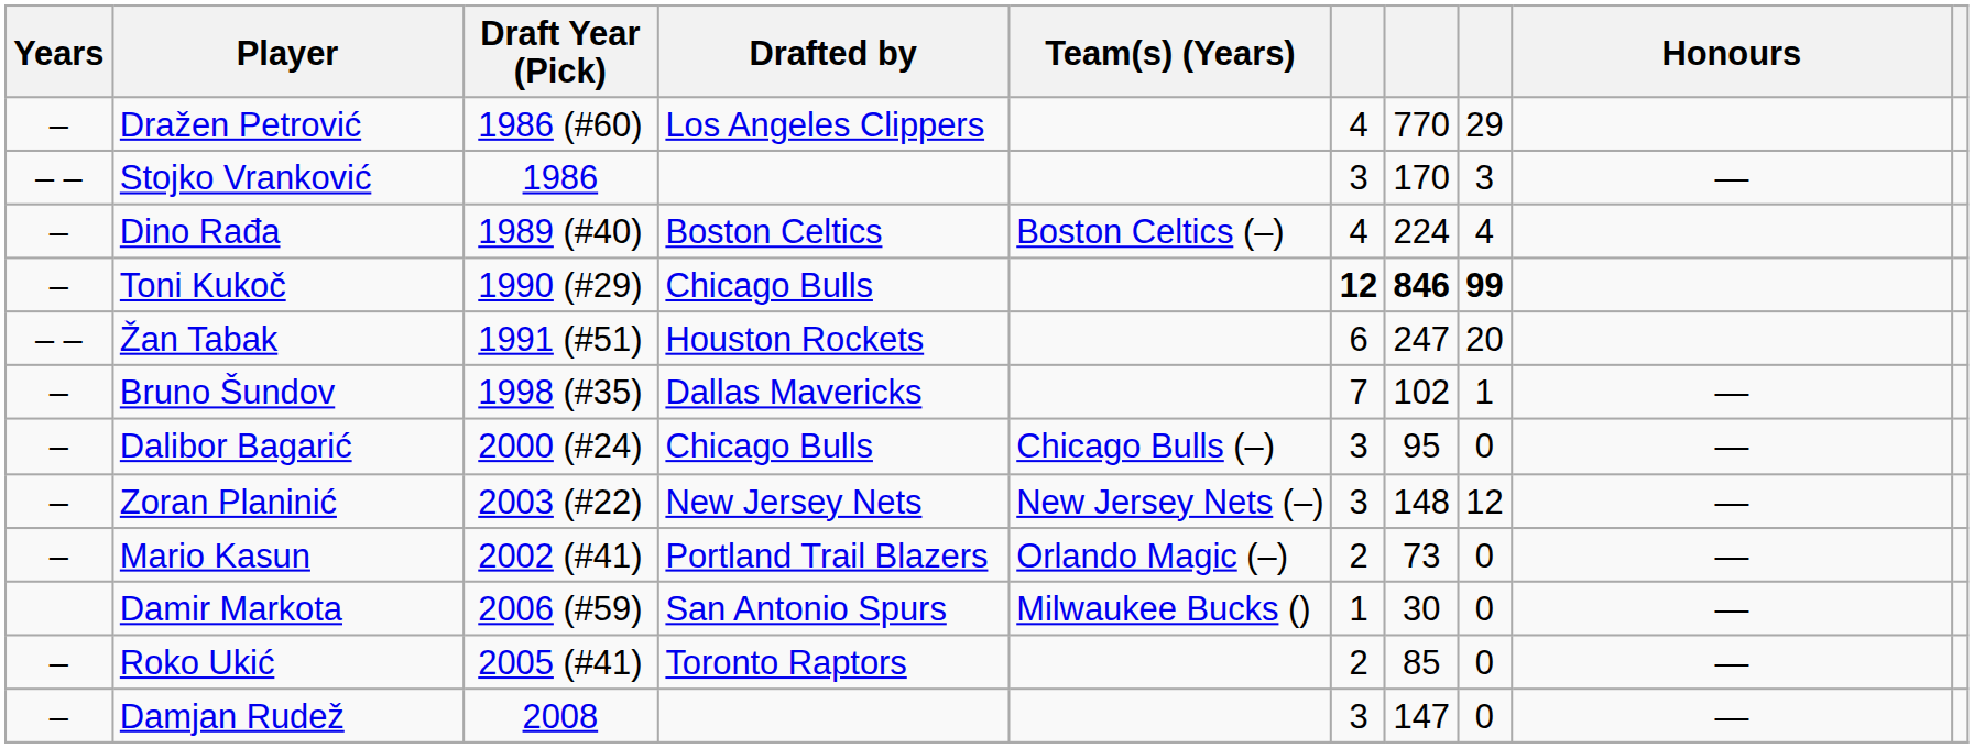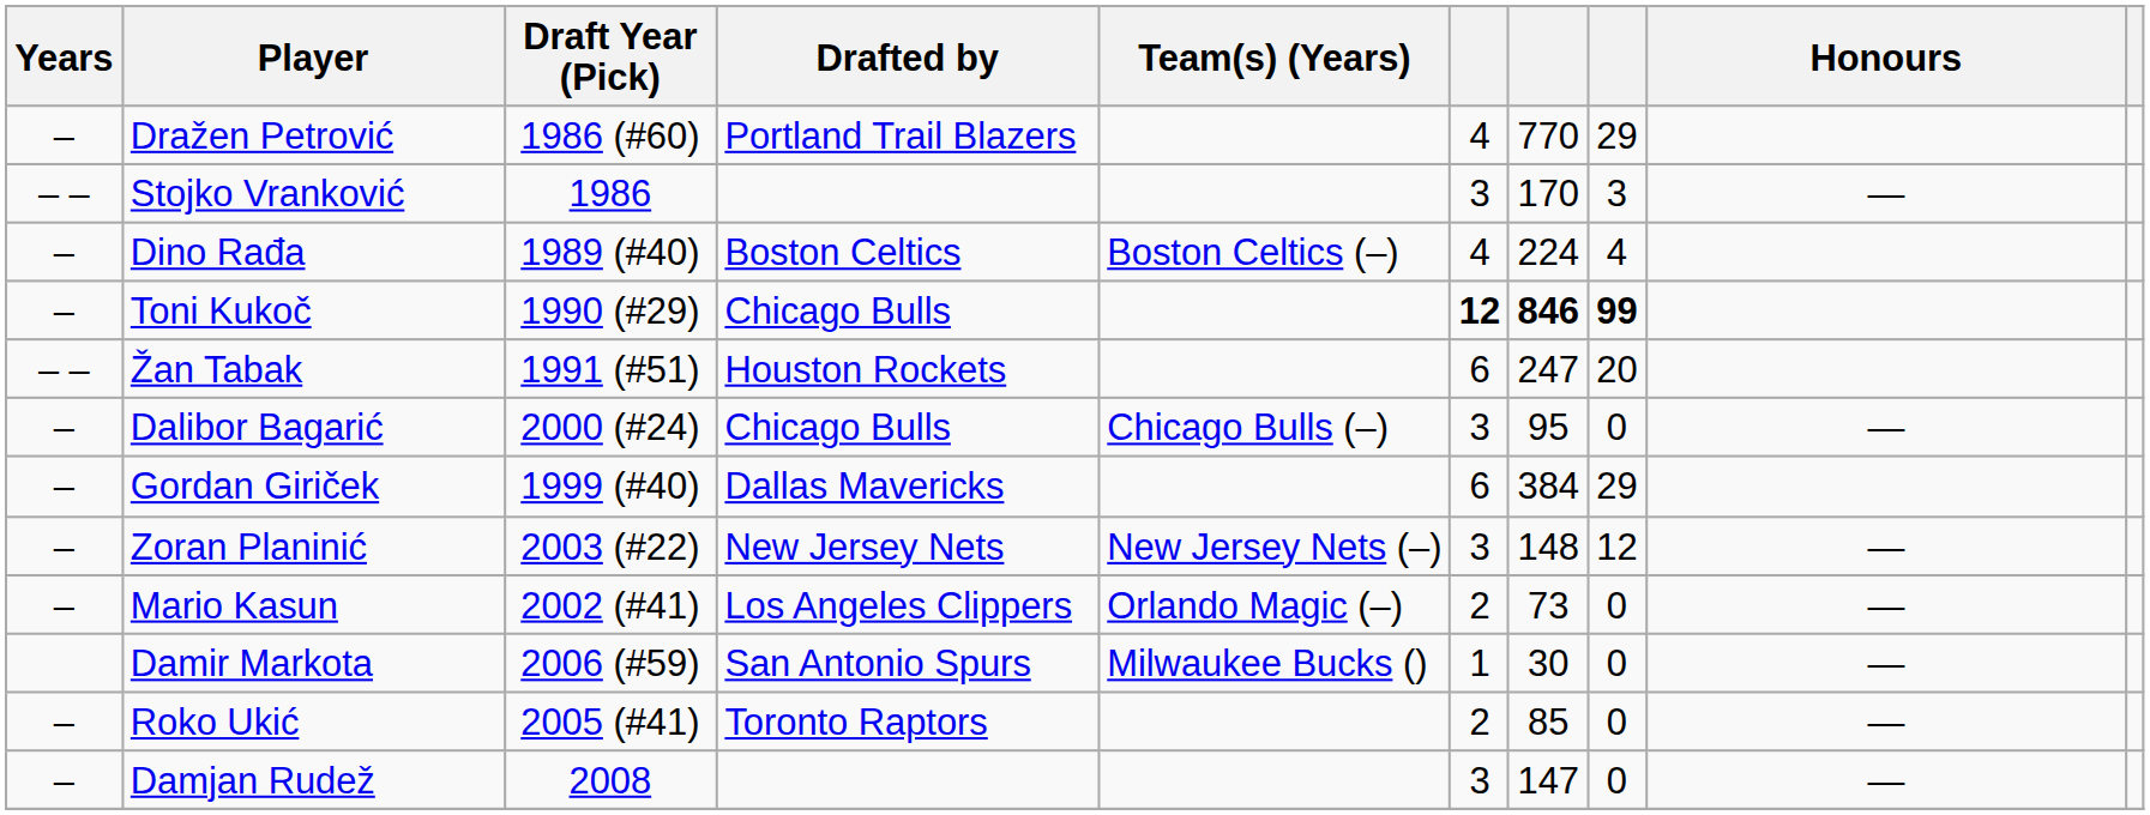Dražen Petrović | Drafted by: Los Angeles Clippers -> Portland Trail Blazers
- row: – | Bruno Šundov | 1998 (#35) | Dallas Mavericks | 7 | 102 | 1 | —
+ row: – | Gordan Giriček | 1999 (#40) | Dallas Mavericks | 6 | 384 | 29
Mario Kasun | Drafted by: Portland Trail Blazers -> Los Angeles Clippers
